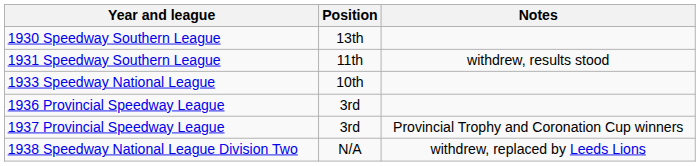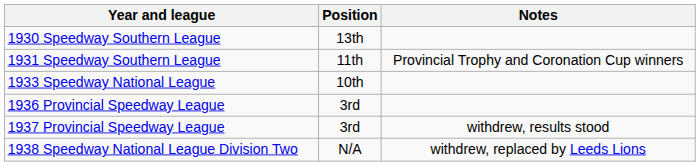1931 Speedway Southern League | Notes: withdrew, results stood -> Provincial Trophy and Coronation Cup winners
1937 Provincial Speedway League | Notes: Provincial Trophy and Coronation Cup winners -> withdrew, results stood
